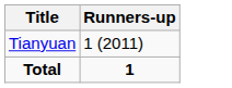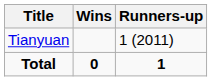+ column: Wins | 0
